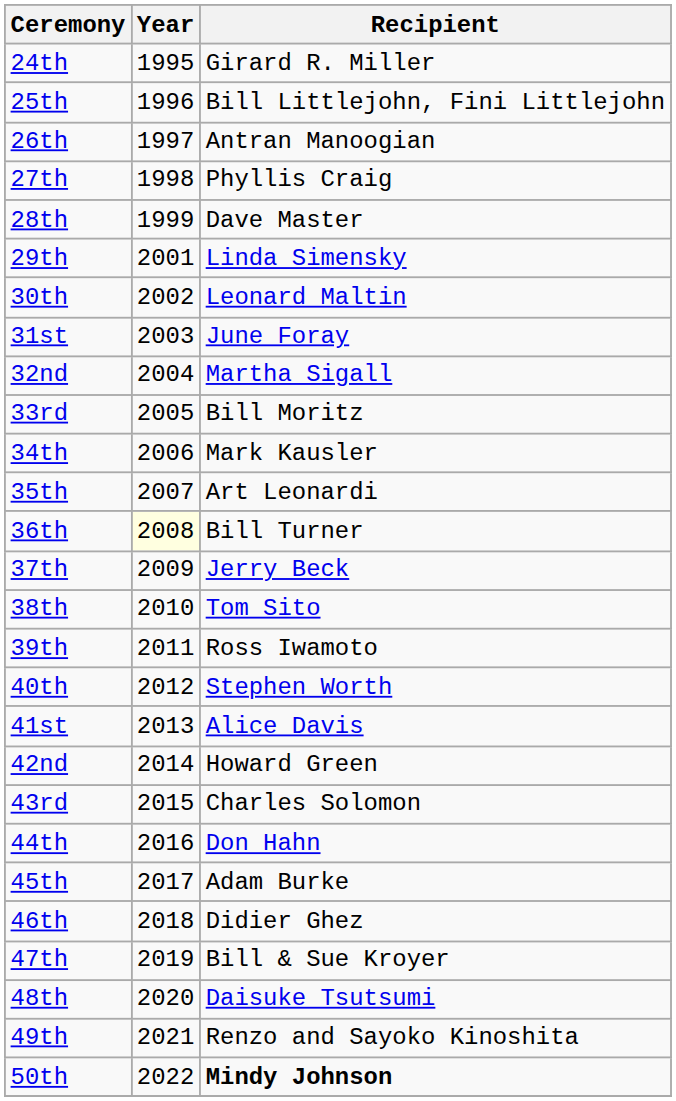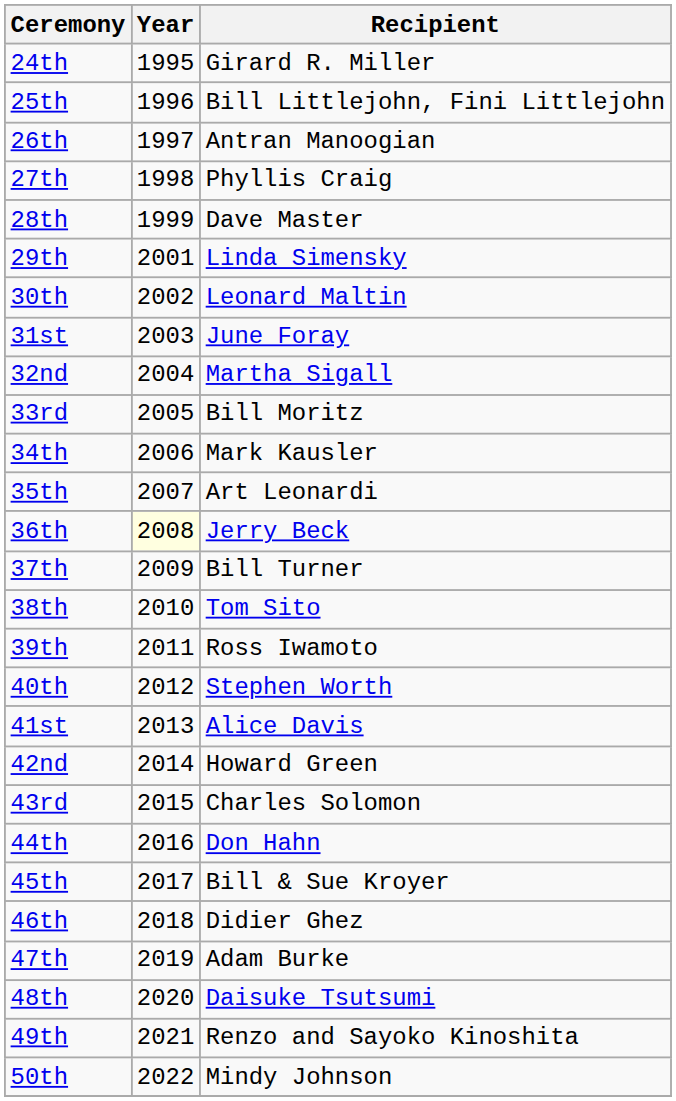36th | Recipient: Bill Turner -> Jerry Beck
37th | Recipient: Jerry Beck -> Bill Turner
45th | Recipient: Adam Burke -> Bill & Sue Kroyer
47th | Recipient: Bill & Sue Kroyer -> Adam Burke
50th | Recipient: bold -> normal
